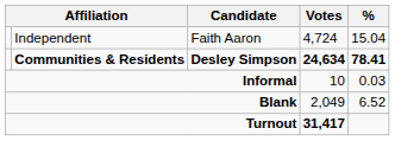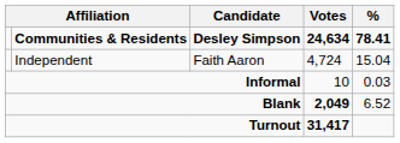rows swapped: Communities & Residents <-> Independent
Blank | Votes: normal -> bold
